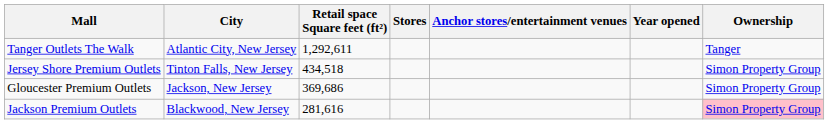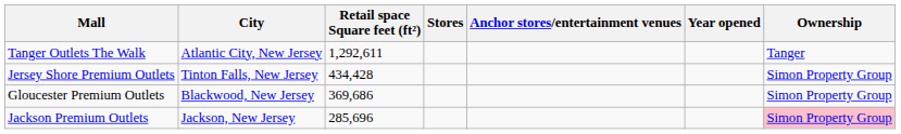Jersey Shore Premium Outlets | Retail space Square feet (ft²): 434,518 -> 434,428
Gloucester Premium Outlets | City: Jackson, New Jersey -> Blackwood, New Jersey
Jackson Premium Outlets | City: Blackwood, New Jersey -> Jackson, New Jersey
Jackson Premium Outlets | Retail space Square feet (ft²): 281,616 -> 285,696
